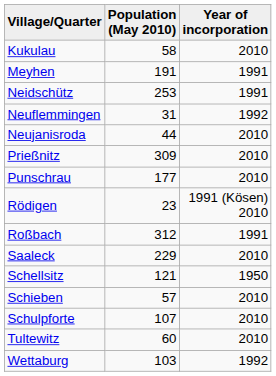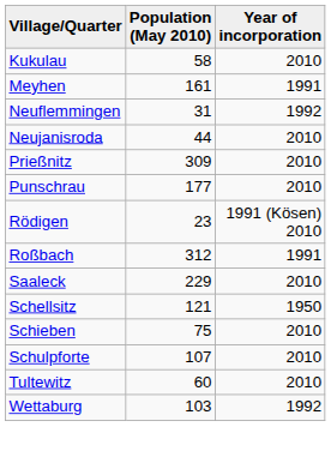Meyhen | Population (May 2010): 191 -> 161
- row: Neidschütz | 253 | 1991
Schieben | Population (May 2010): 57 -> 75
